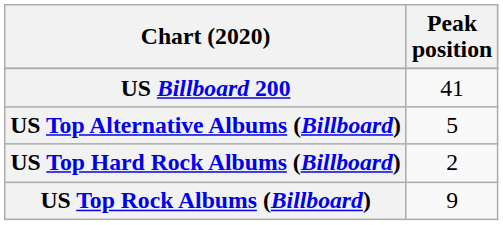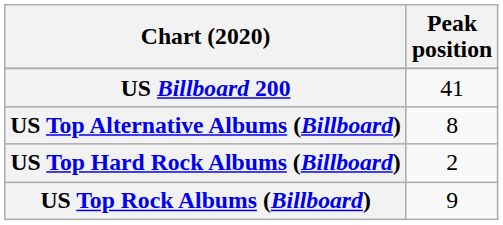US Top Alternative Albums (Billboard) | Peak position: 5 -> 8
